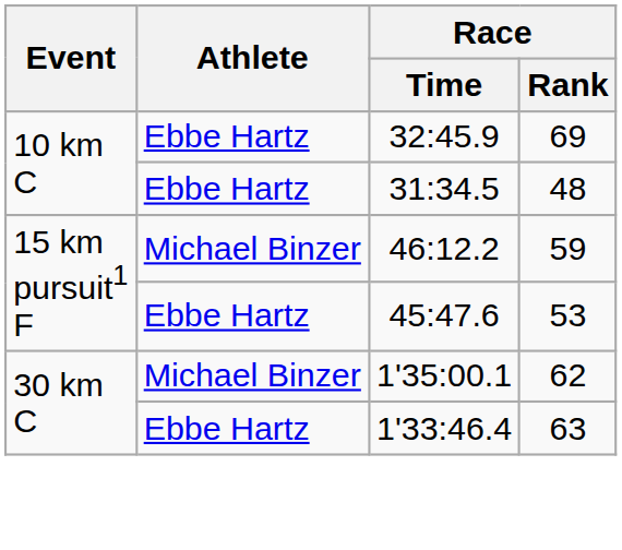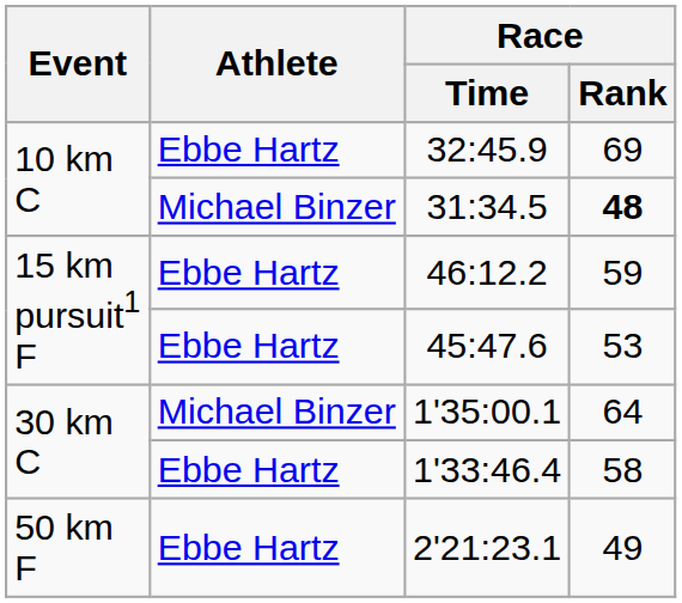31:34.5 | Athlete: Ebbe Hartz -> Michael Binzer
31:34.5 | Race / Rank: normal -> bold
46:12.2 | Athlete: Michael Binzer -> Ebbe Hartz
1'35:00.1 | Race / Rank: 62 -> 64
1'33:46.4 | Race / Rank: 63 -> 58
+ row: 50 km F | Ebbe Hartz | 2'21:23.1 | 49
